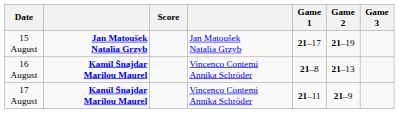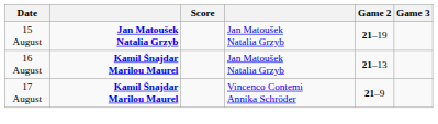- column: Game 1 | 21–17 | 21–8 | 21–11
16 August | column 4: Vincenco Contemi Annika Schröder -> Jan Matoušek Natalia Grzyb
